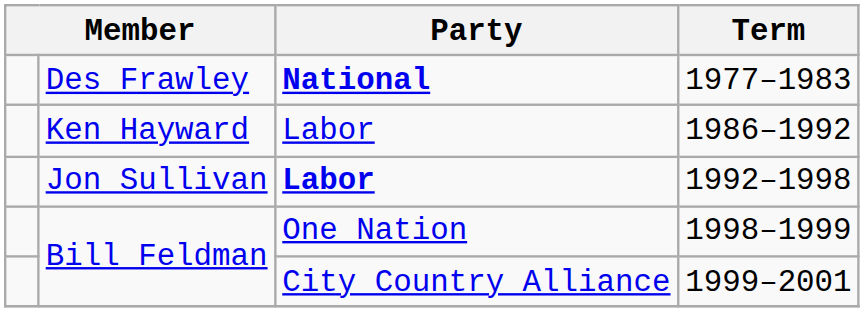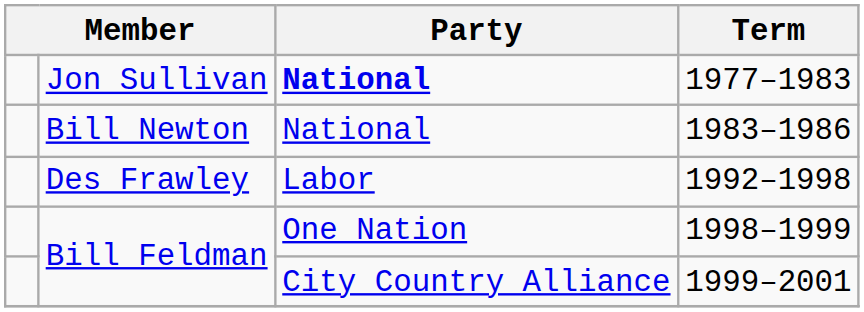1977–1983 | column 2: Des Frawley -> Jon Sullivan
+ row: Bill Newton | National | 1983–1986
- row: Ken Hayward | Labor | 1986–1992
1992–1998 | column 2: Jon Sullivan -> Des Frawley
1992–1998 | Party: bold -> normal
